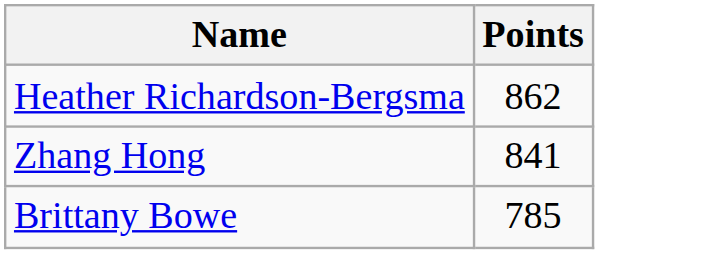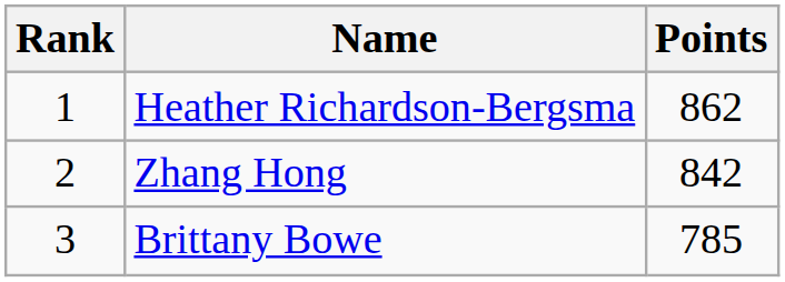+ column: Rank | 1 | 2 | 3
Zhang Hong | Points: 841 -> 842
